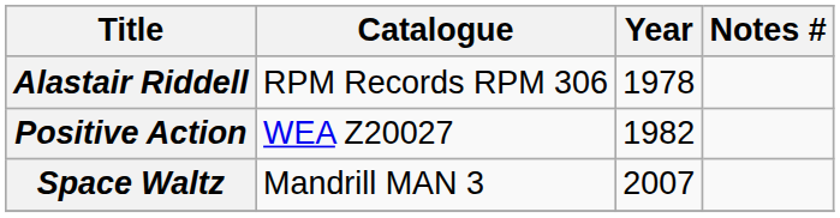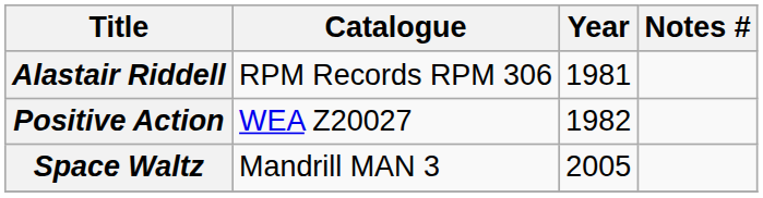Alastair Riddell | Year: 1978 -> 1981
Space Waltz | Year: 2007 -> 2005
